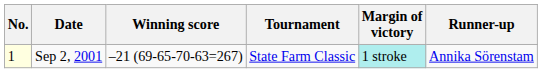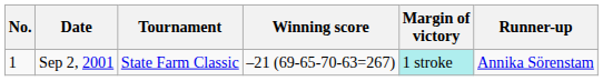columns swapped: Tournament <-> Winning score
Sep 2, 2001 | No.: lightyellow background -> no background
